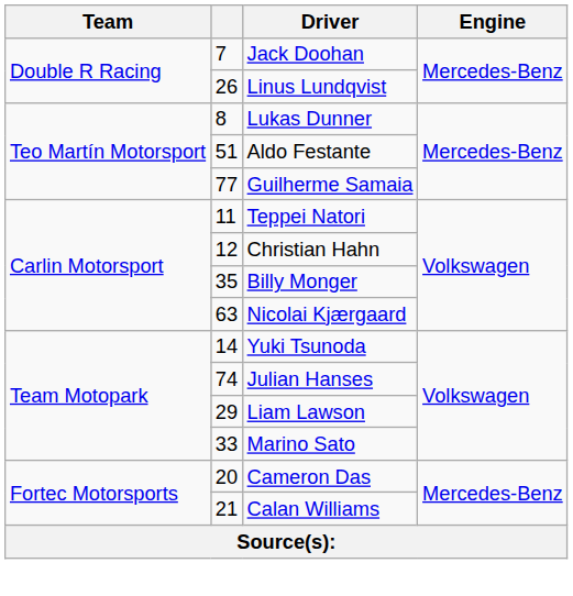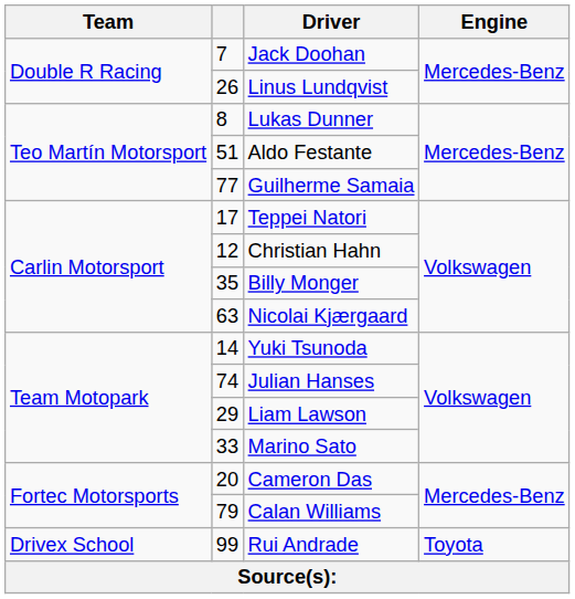Teppei Natori | column 2: 11 -> 17
Calan Williams | column 2: 21 -> 79
+ row: Drivex School | 99 | Rui Andrade | Toyota
